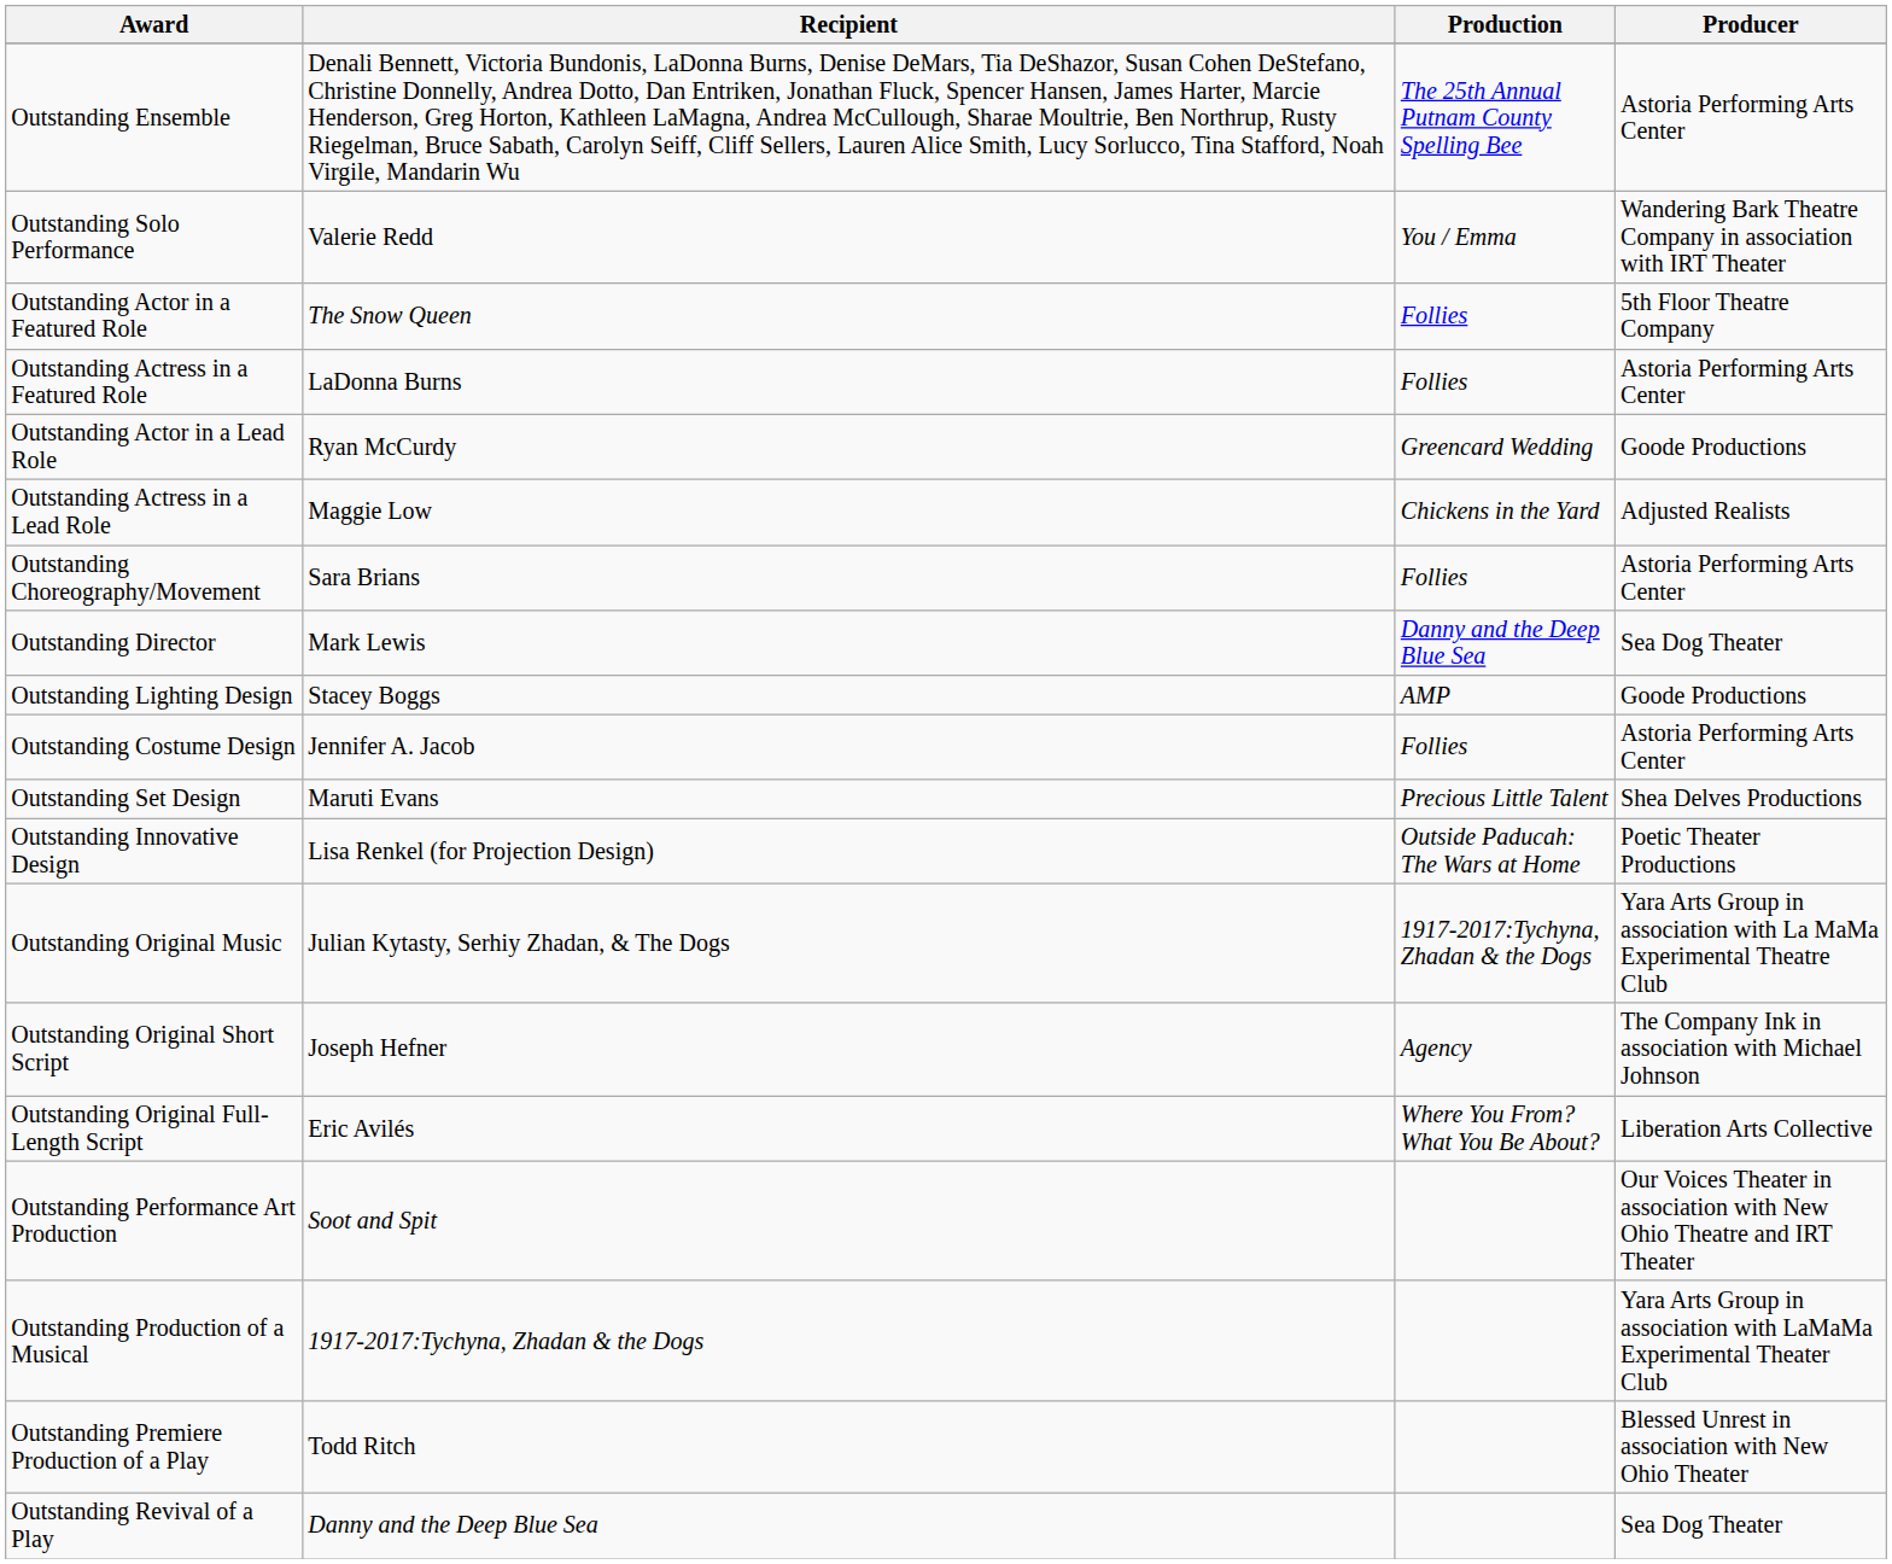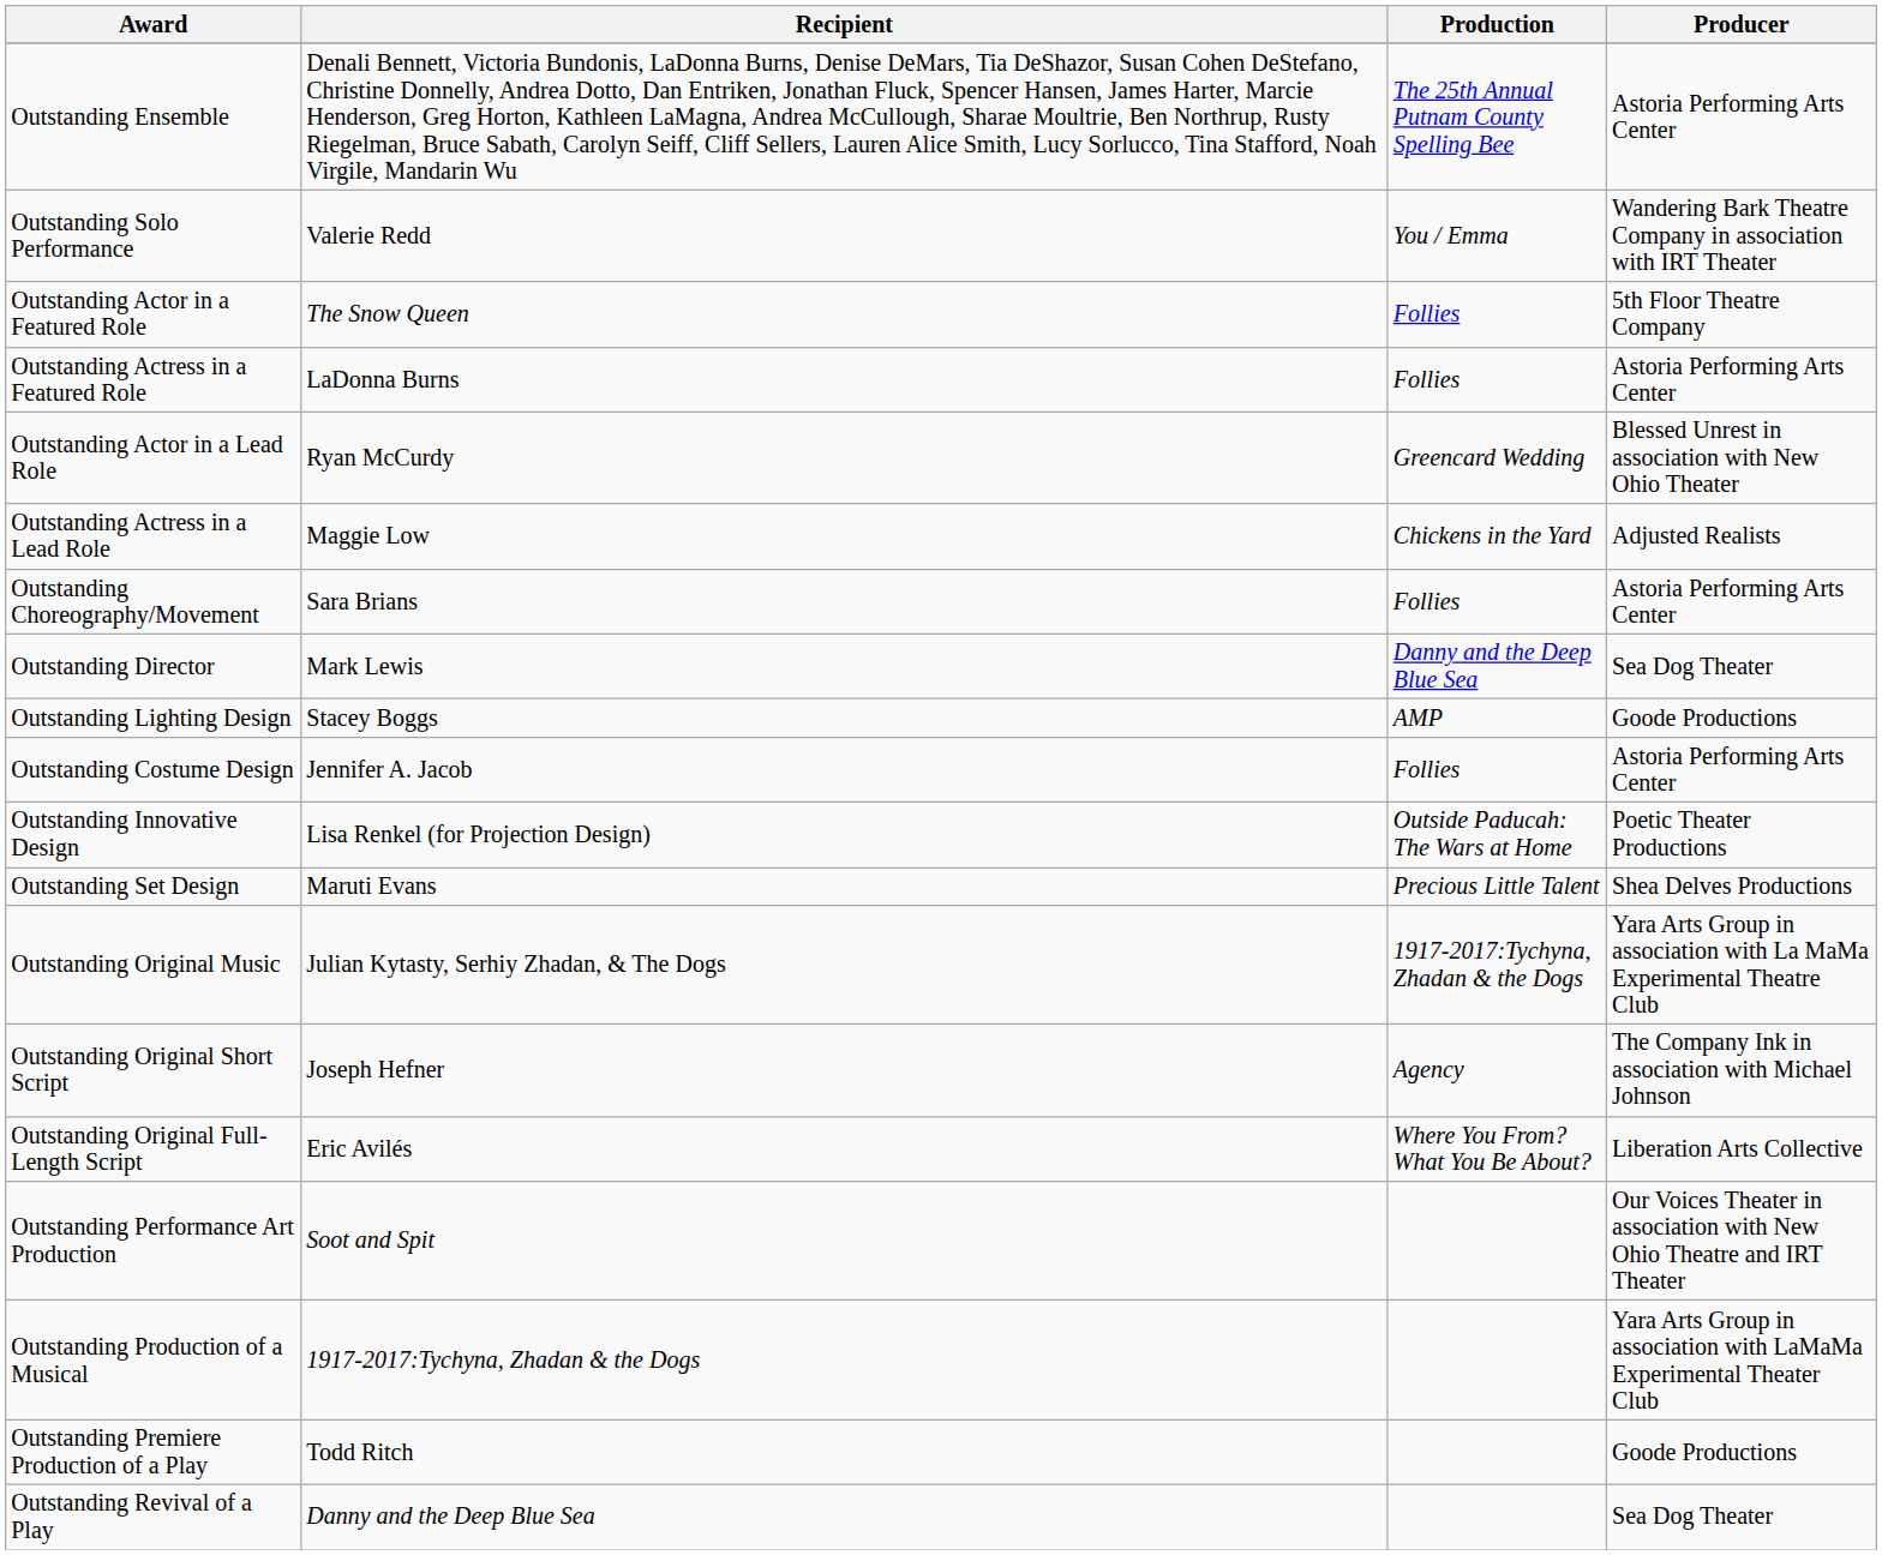Outstanding Actor in a Lead Role | Producer: Goode Productions -> Blessed Unrest in association with New Ohio Theater
rows swapped: Outstanding Set Design <-> Outstanding Innovative Design
Outstanding Premiere Production of a Play | Producer: Blessed Unrest in association with New Ohio Theater -> Goode Productions
